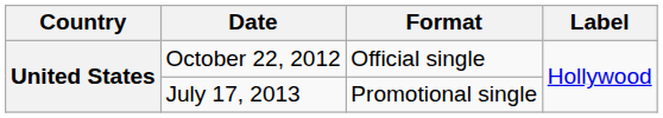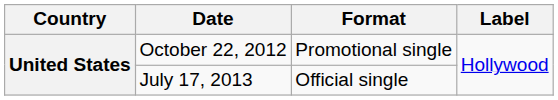October 22, 2012 | Format: Official single -> Promotional single
July 17, 2013 | Format: Promotional single -> Official single
